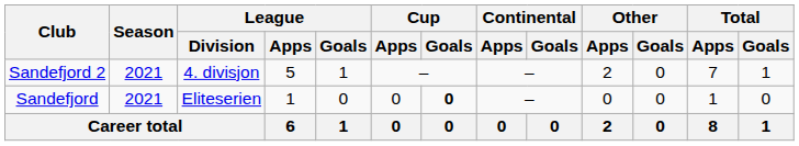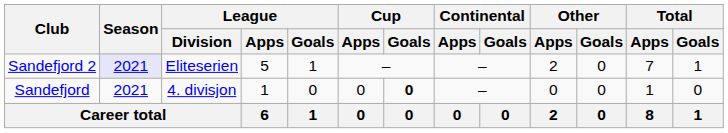Sandefjord 2 | Season: no background -> lavender background
Sandefjord 2 | League / Division: 4. divisjon -> Eliteserien
Sandefjord | League / Division: Eliteserien -> 4. divisjon
